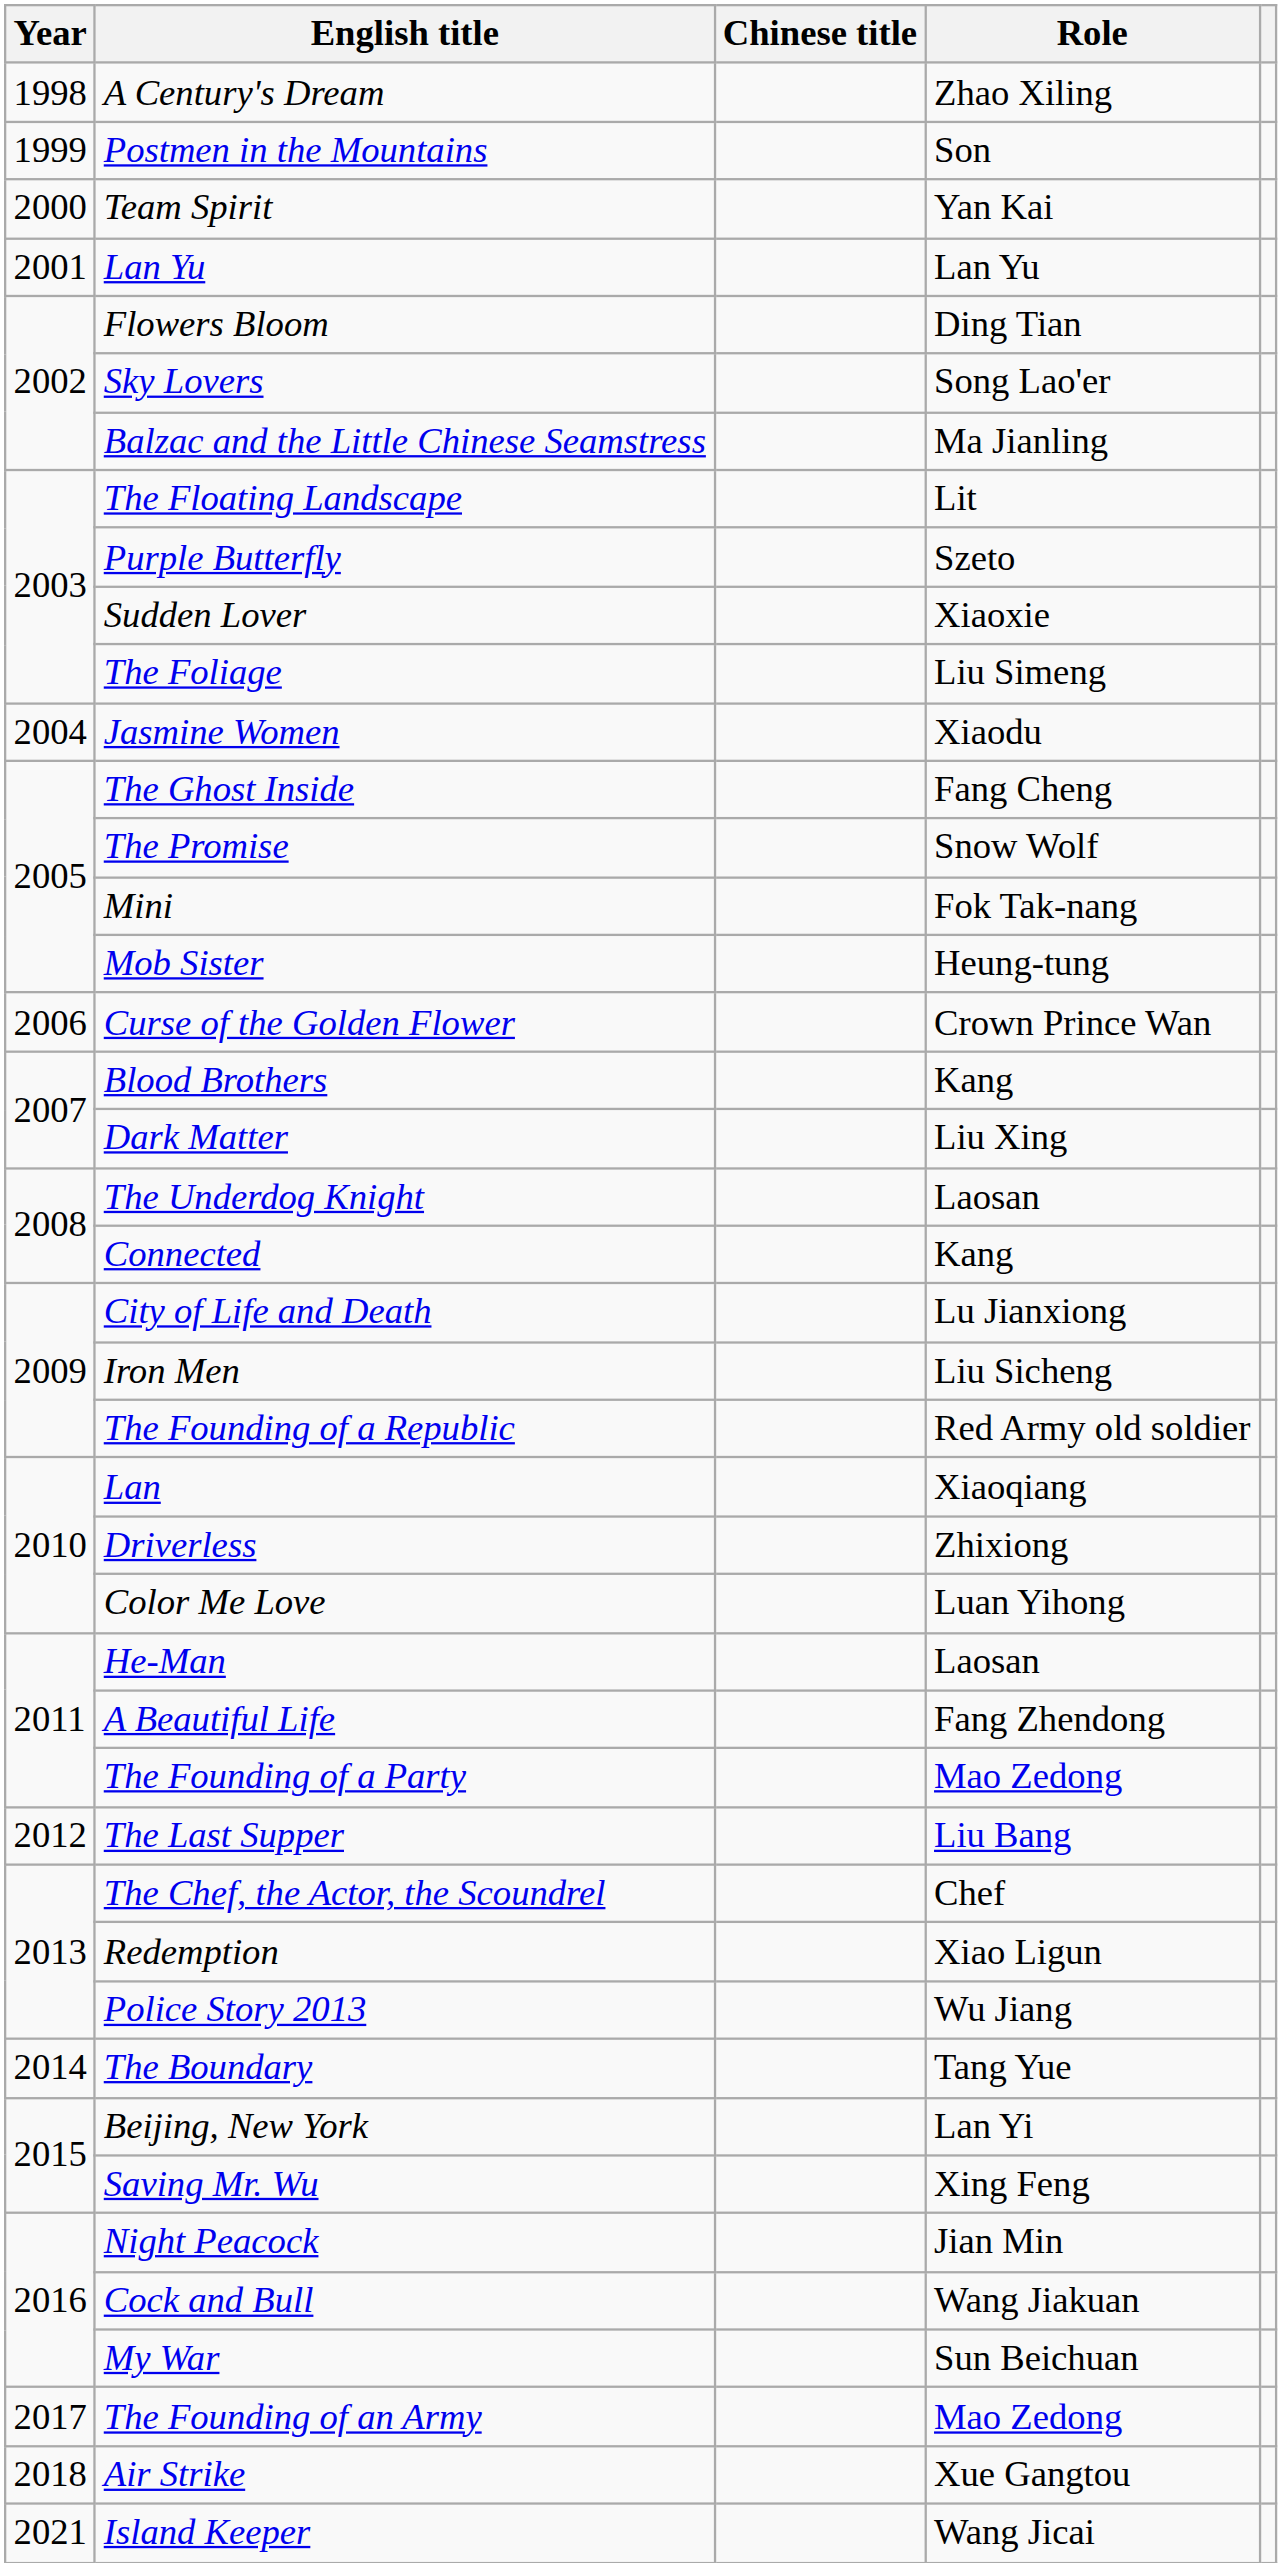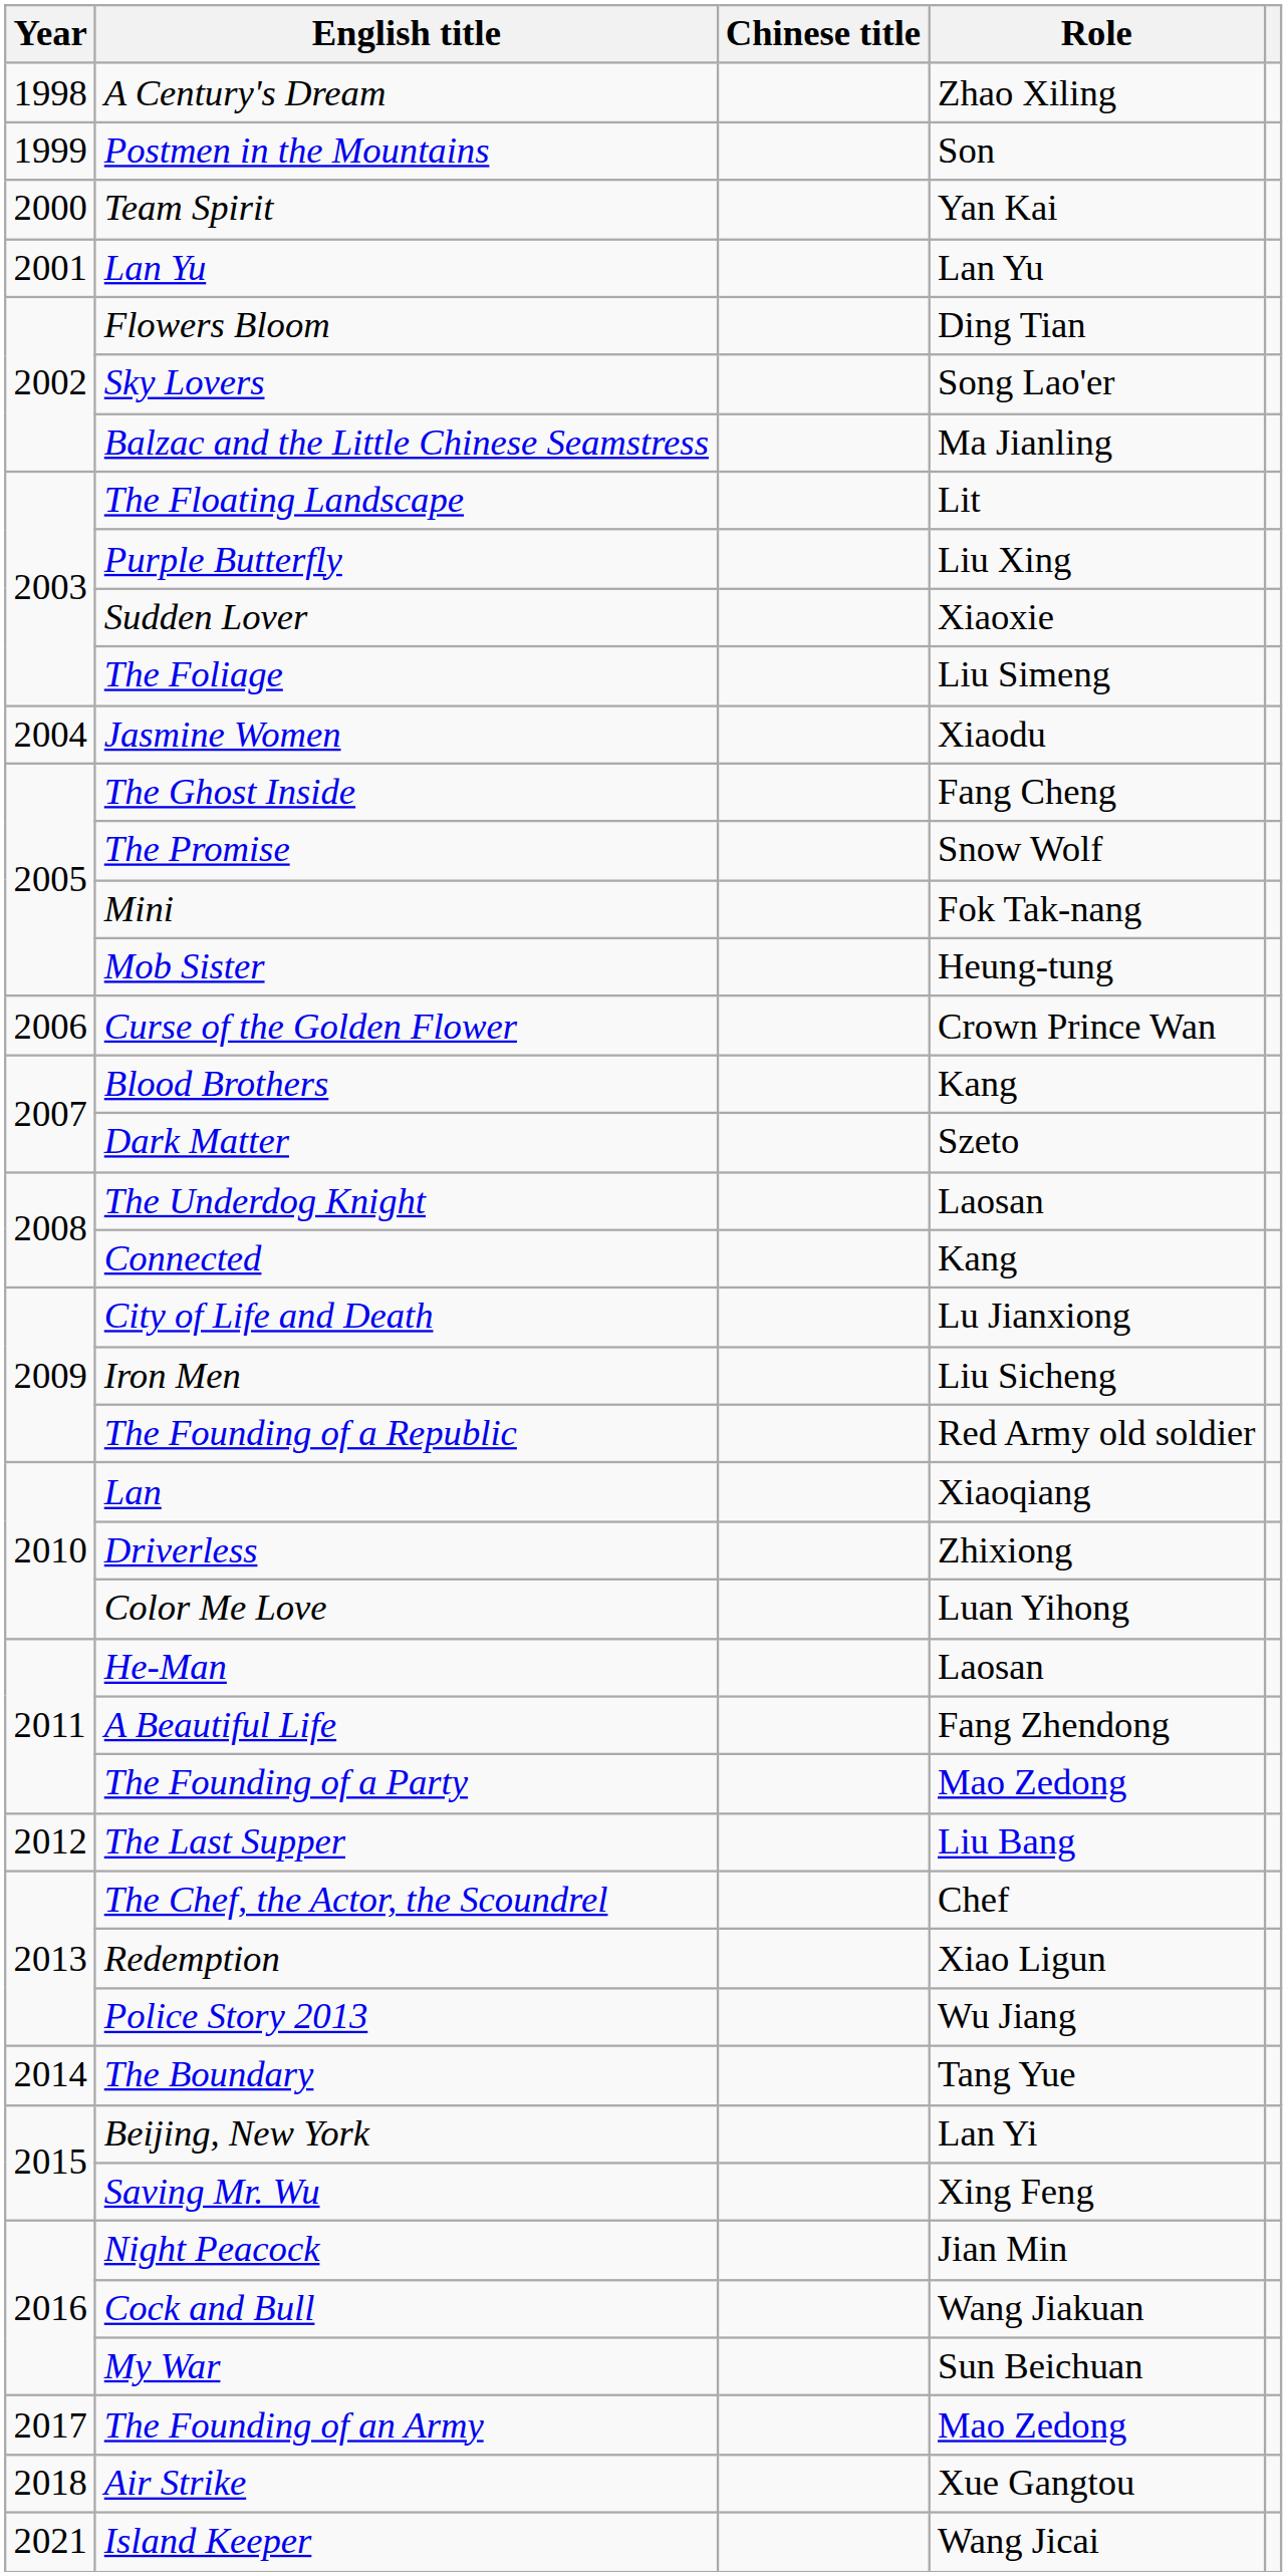Purple Butterfly | Role: Szeto -> Liu Xing
Dark Matter | Role: Liu Xing -> Szeto
